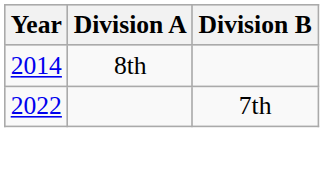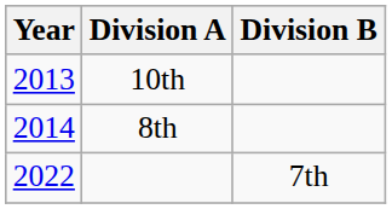+ row: 2013 | 10th
